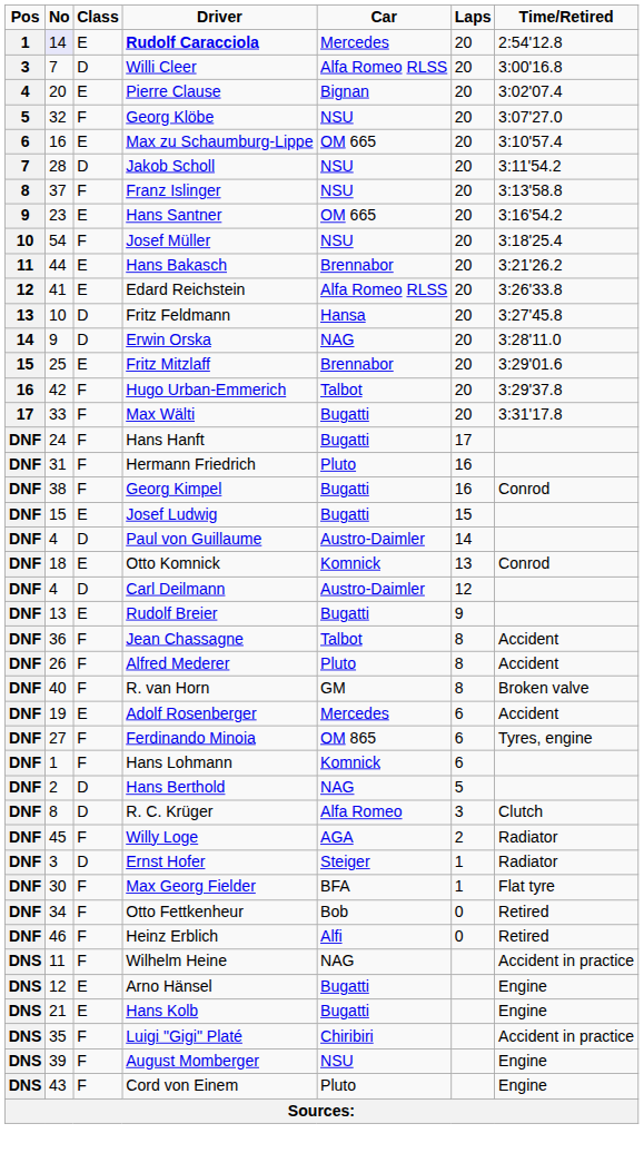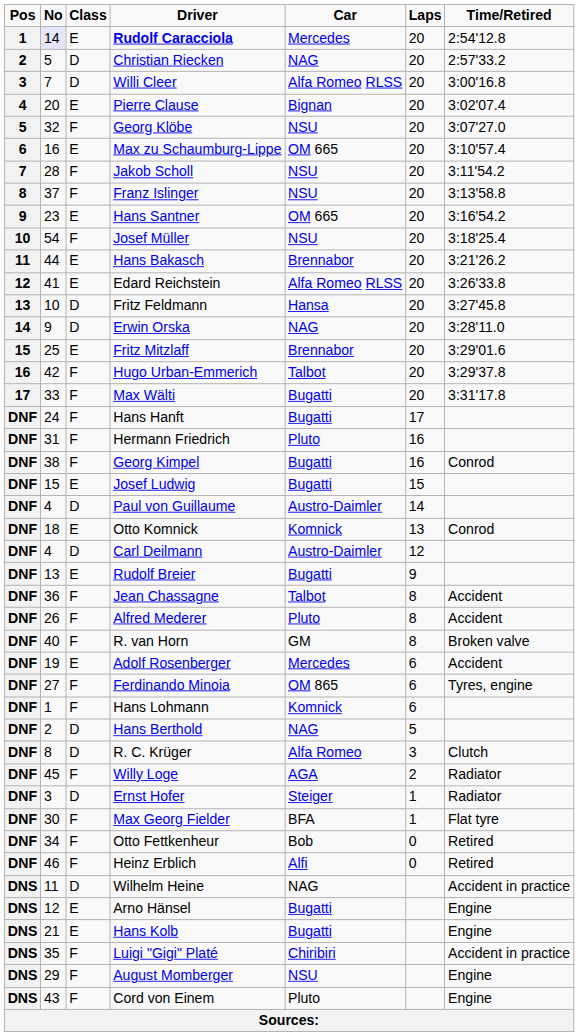+ row: 2 | 5 | D | Christian Riecken | NAG | 20 | 2:57'33.2
Jakob Scholl | Class: D -> F
Wilhelm Heine | Class: F -> D
August Momberger | No: 39 -> 29
